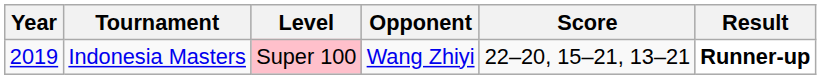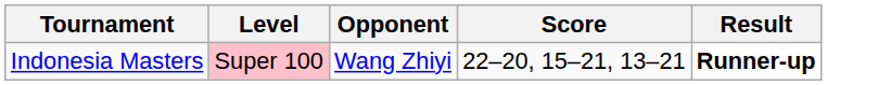- column: Year | 2019
